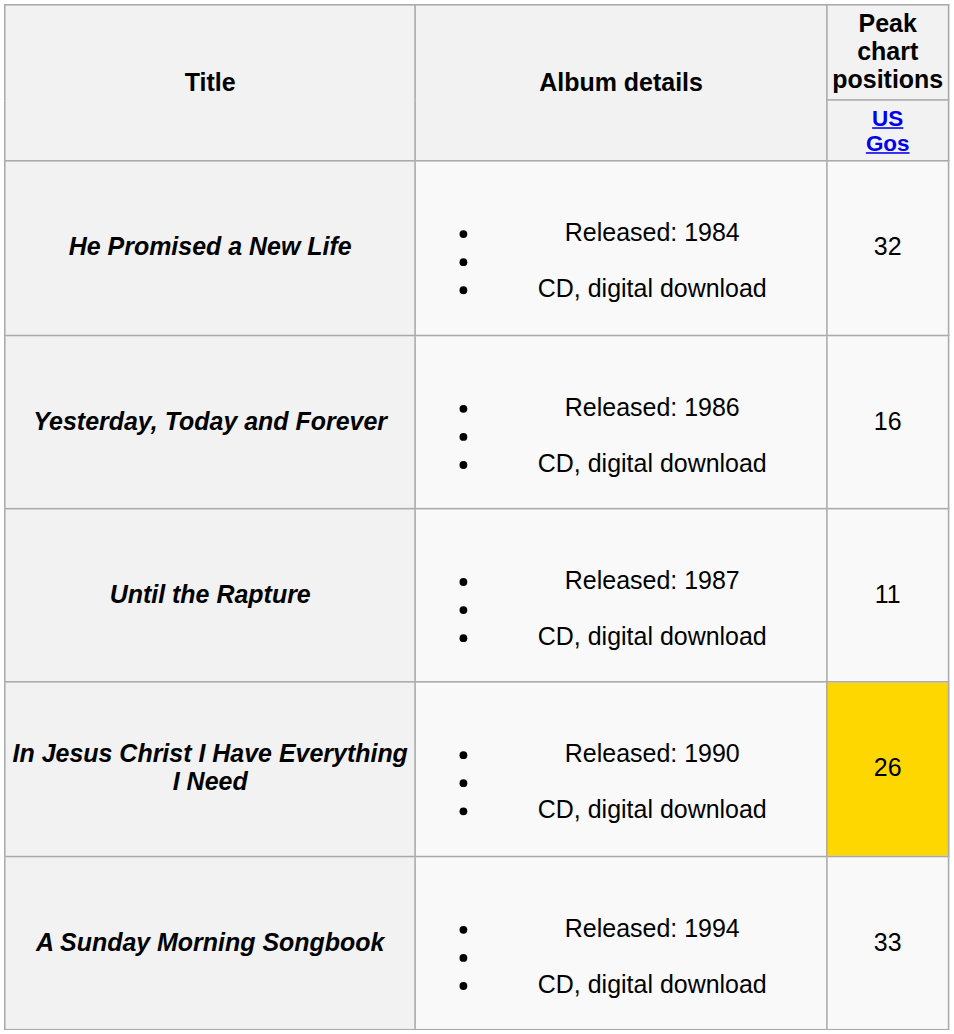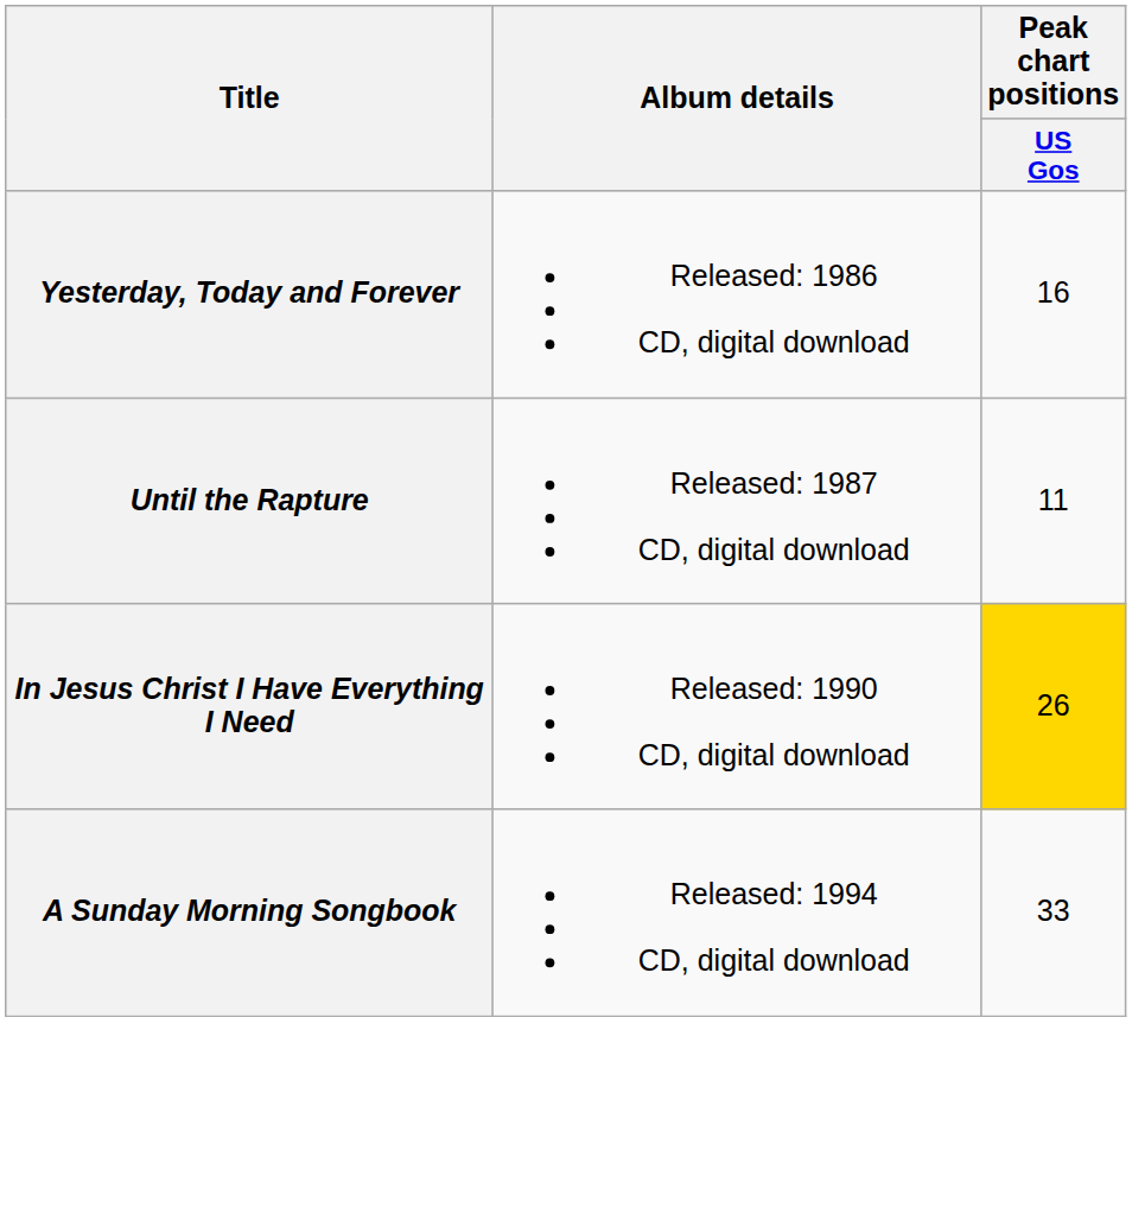- row: He Promised a New Life | Released: 1984 CD, digital download | 32
